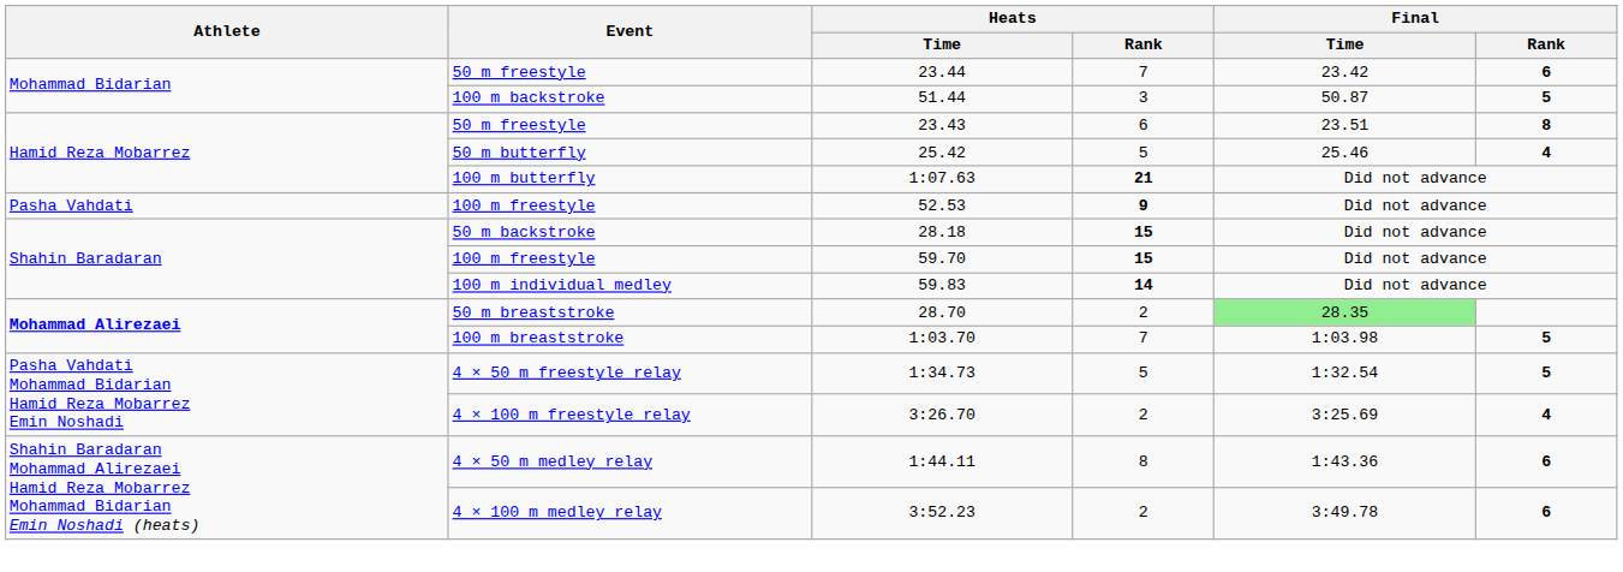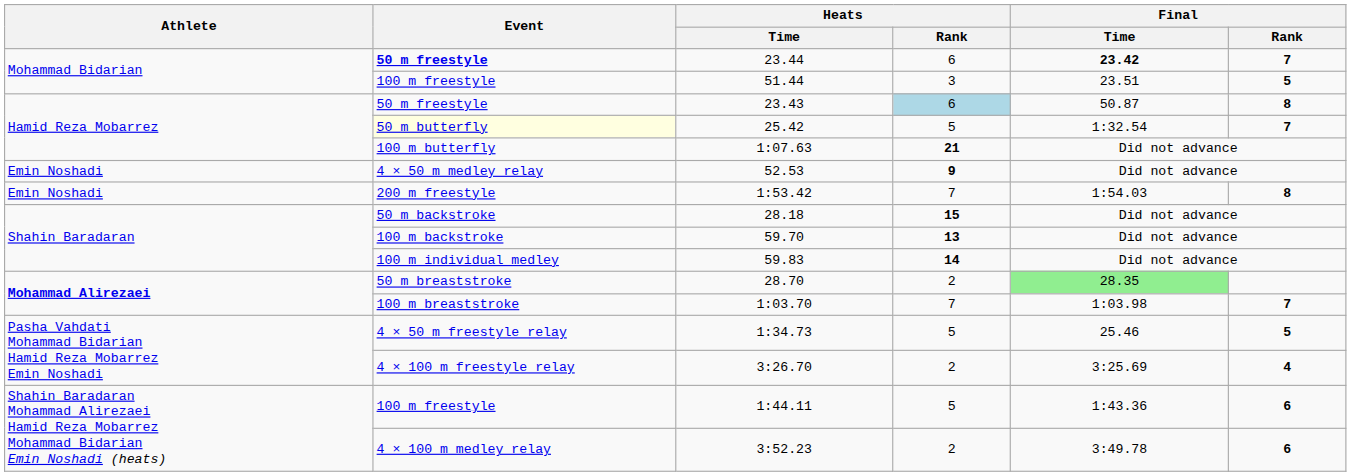23.44 | Event: normal -> bold
23.44 | Heats / Rank: 7 -> 6
23.44 | Final / Time: normal -> bold
23.44 | Final / Rank: 6 -> 7
51.44 | Event: 100 m backstroke -> 100 m freestyle
51.44 | Final / Time: 50.87 -> 23.51
23.43 | Heats / Rank: no background -> lightblue background
23.43 | Final / Time: 23.51 -> 50.87
25.42 | Event: no background -> lightyellow background
25.42 | Final / Time: 25.46 -> 1:32.54
25.42 | Final / Rank: 4 -> 7
52.53 | Athlete: Pasha Vahdati -> Emin Noshadi
52.53 | Event: 100 m freestyle -> 4 × 50 m medley relay
+ row: Emin Noshadi | 200 m freestyle | 1:53.42 | 7 | 1:54.03 | 8
59.70 | Event: 100 m freestyle -> 100 m backstroke
59.70 | Heats / Rank: 15 -> 13
1:03.70 | Final / Rank: 5 -> 7
1:34.73 | Final / Time: 1:32.54 -> 25.46
1:44.11 | Event: 4 × 50 m medley relay -> 100 m freestyle
1:44.11 | Heats / Rank: 8 -> 5
